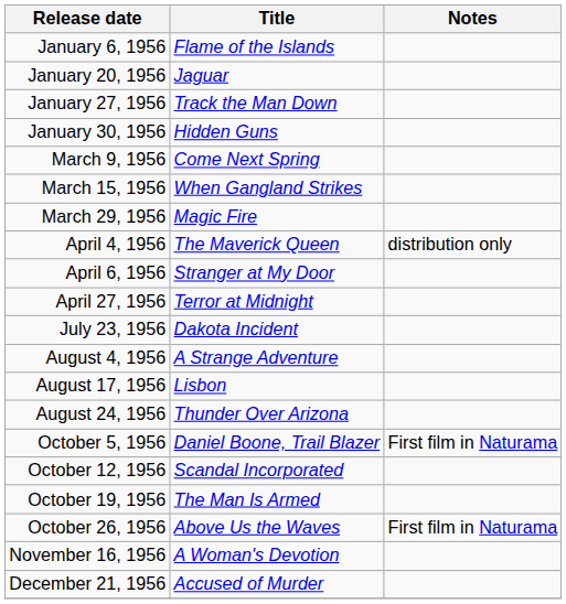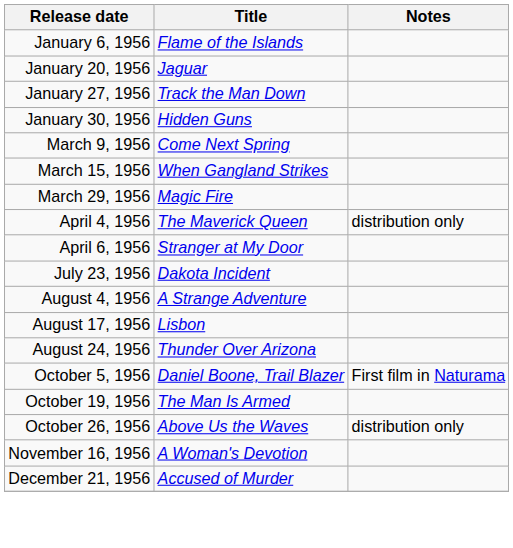- row: April 27, 1956 | Terror at Midnight
- row: October 12, 1956 | Scandal Incorporated
October 26, 1956 | Notes: First film in Naturama -> distribution only
